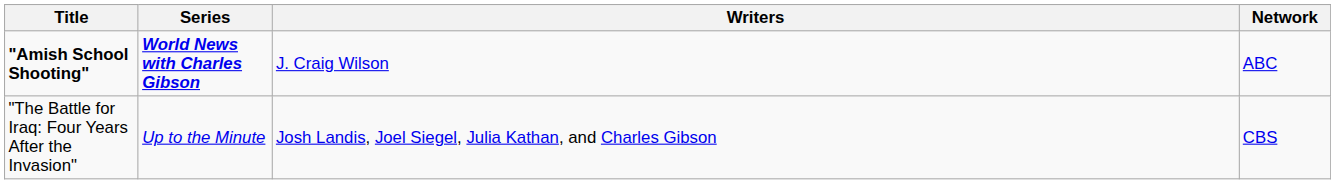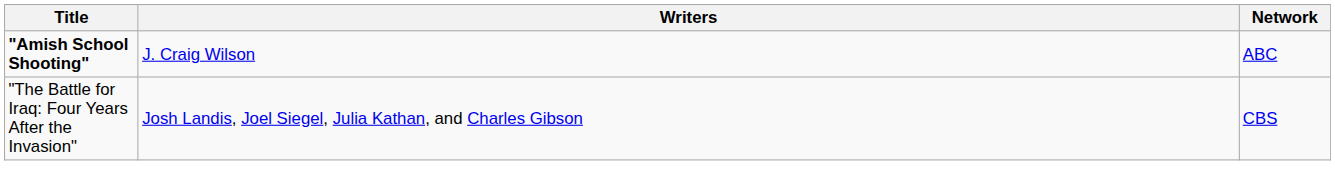- column: Series | World News with Charles Gibson | Up to the Minute
